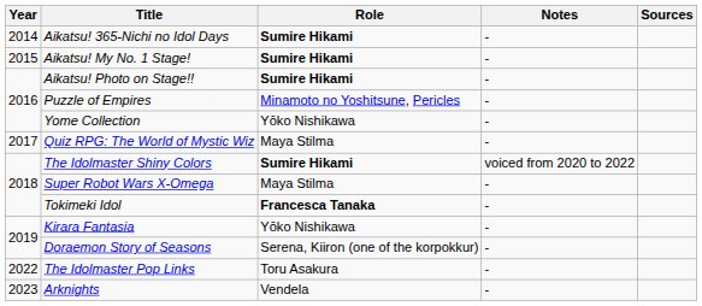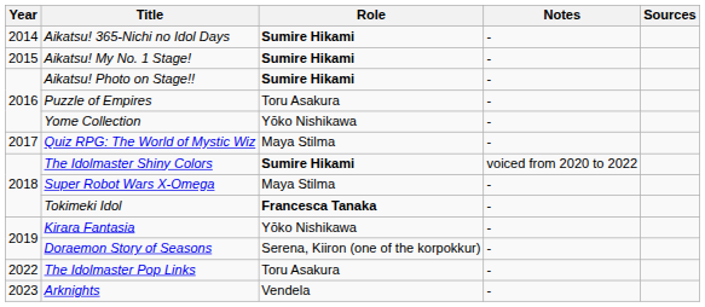Puzzle of Empires | Role: Minamoto no Yoshitsune, Pericles -> Toru Asakura
